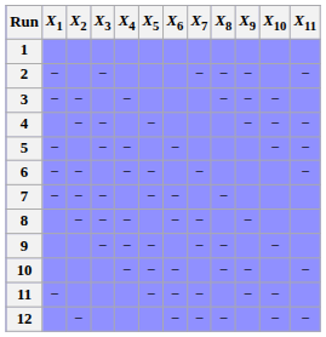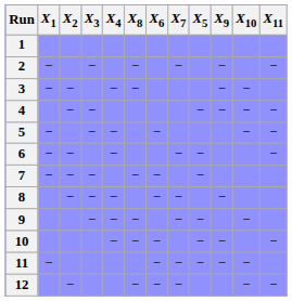columns swapped: X5 <-> X8
